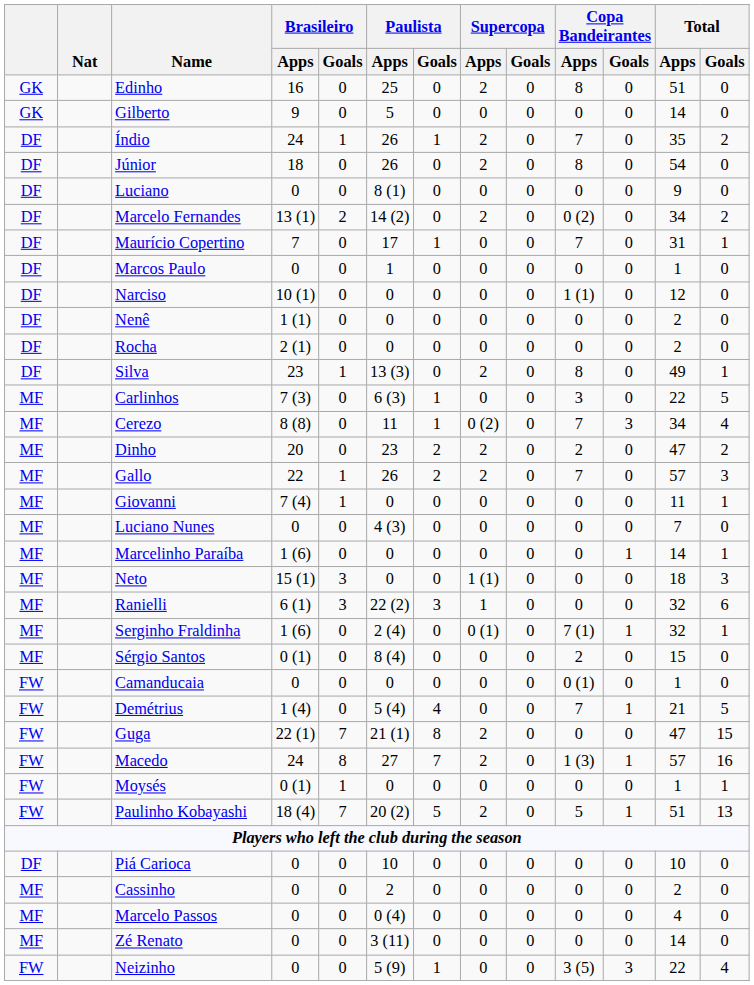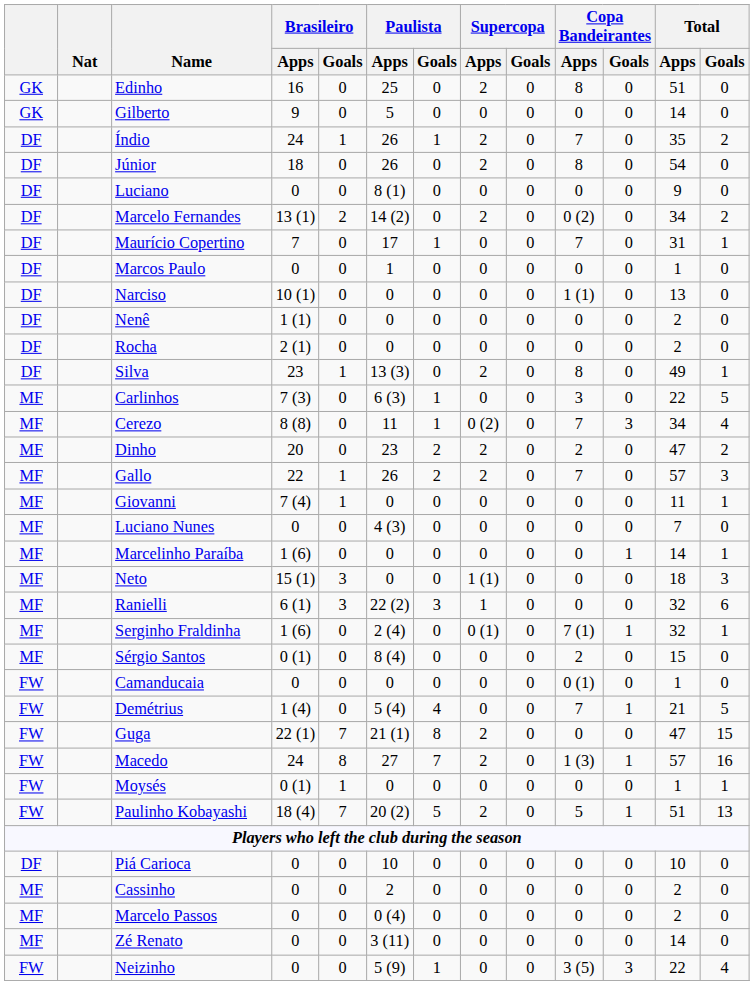Narciso | Total / Apps: 12 -> 13
Marcelo Passos | Total / Apps: 4 -> 2
